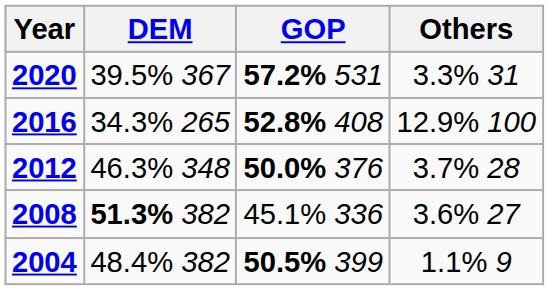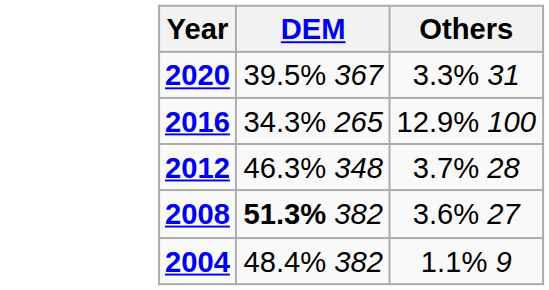- column: GOP | 57.2% 531 | 52.8% 408 | 50.0% 376 | 45.1% 336 | 50.5% 399
